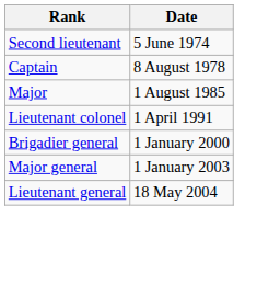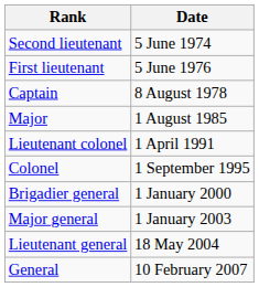+ row: First lieutenant | 5 June 1976
+ row: Colonel | 1 September 1995
+ row: General | 10 February 2007
